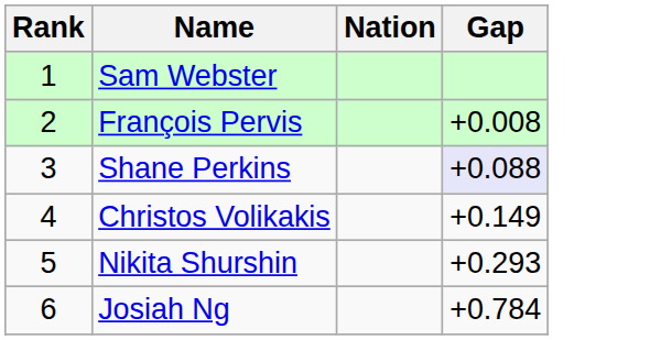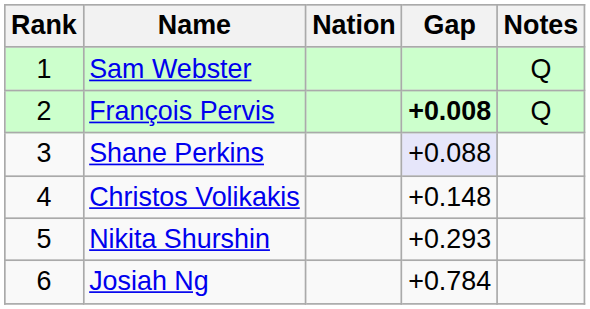+ column: Notes | Q | Q
François Pervis | Gap: normal -> bold
Christos Volikakis | Gap: +0.149 -> +0.148
